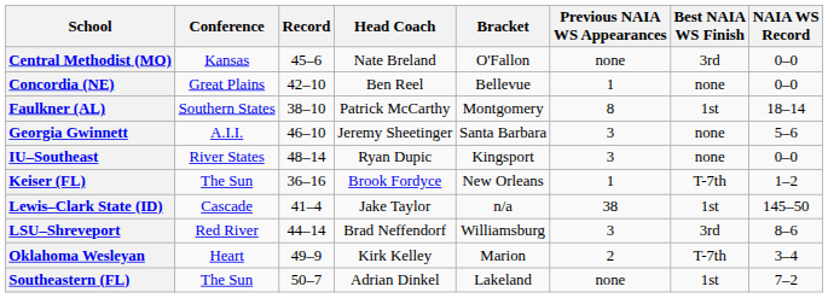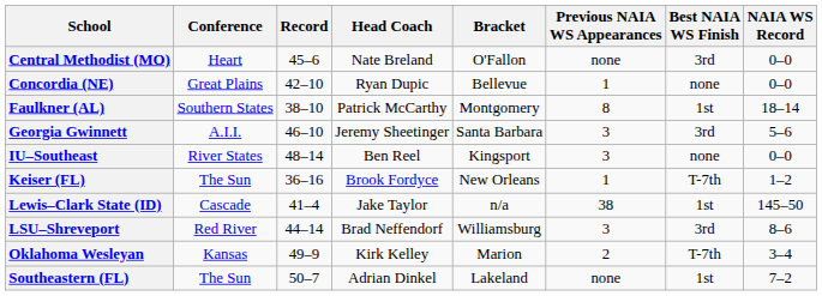Central Methodist (MO) | Conference: Kansas -> Heart
Concordia (NE) | Head Coach: Ben Reel -> Ryan Dupic
Georgia Gwinnett | Best NAIA WS Finish: none -> 3rd
IU–Southeast | Head Coach: Ryan Dupic -> Ben Reel
Oklahoma Wesleyan | Conference: Heart -> Kansas
